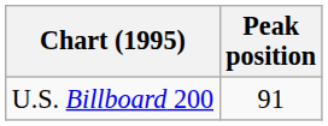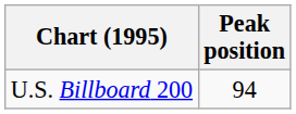U.S. Billboard 200 | Peak position: 91 -> 94
